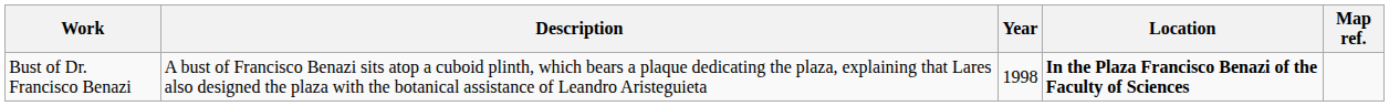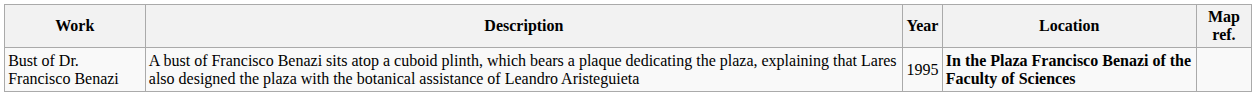Bust of Dr. Francisco Benazi | Year: 1998 -> 1995
